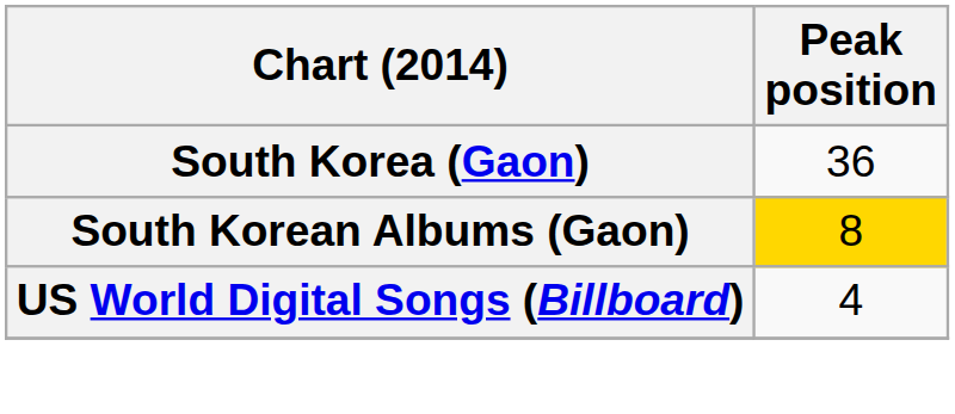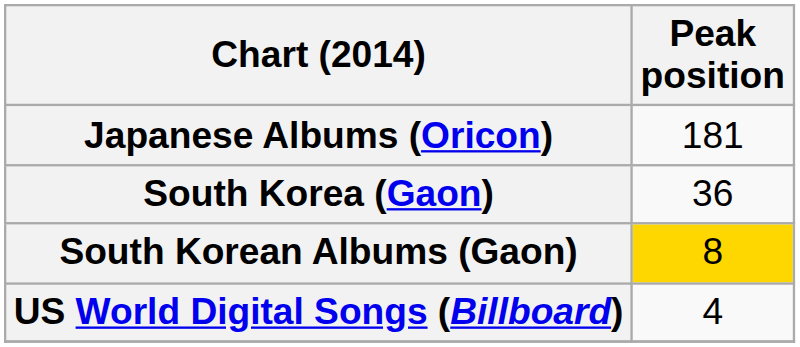+ row: Japanese Albums (Oricon) | 181
